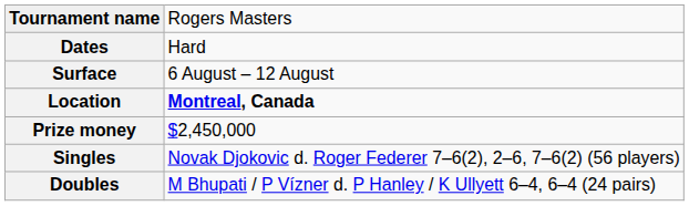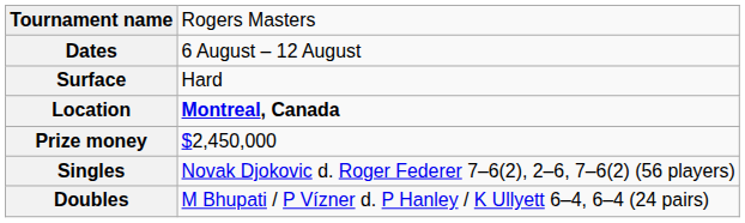Dates | column 2: Hard -> 6 August – 12 August
Surface | column 2: 6 August – 12 August -> Hard
